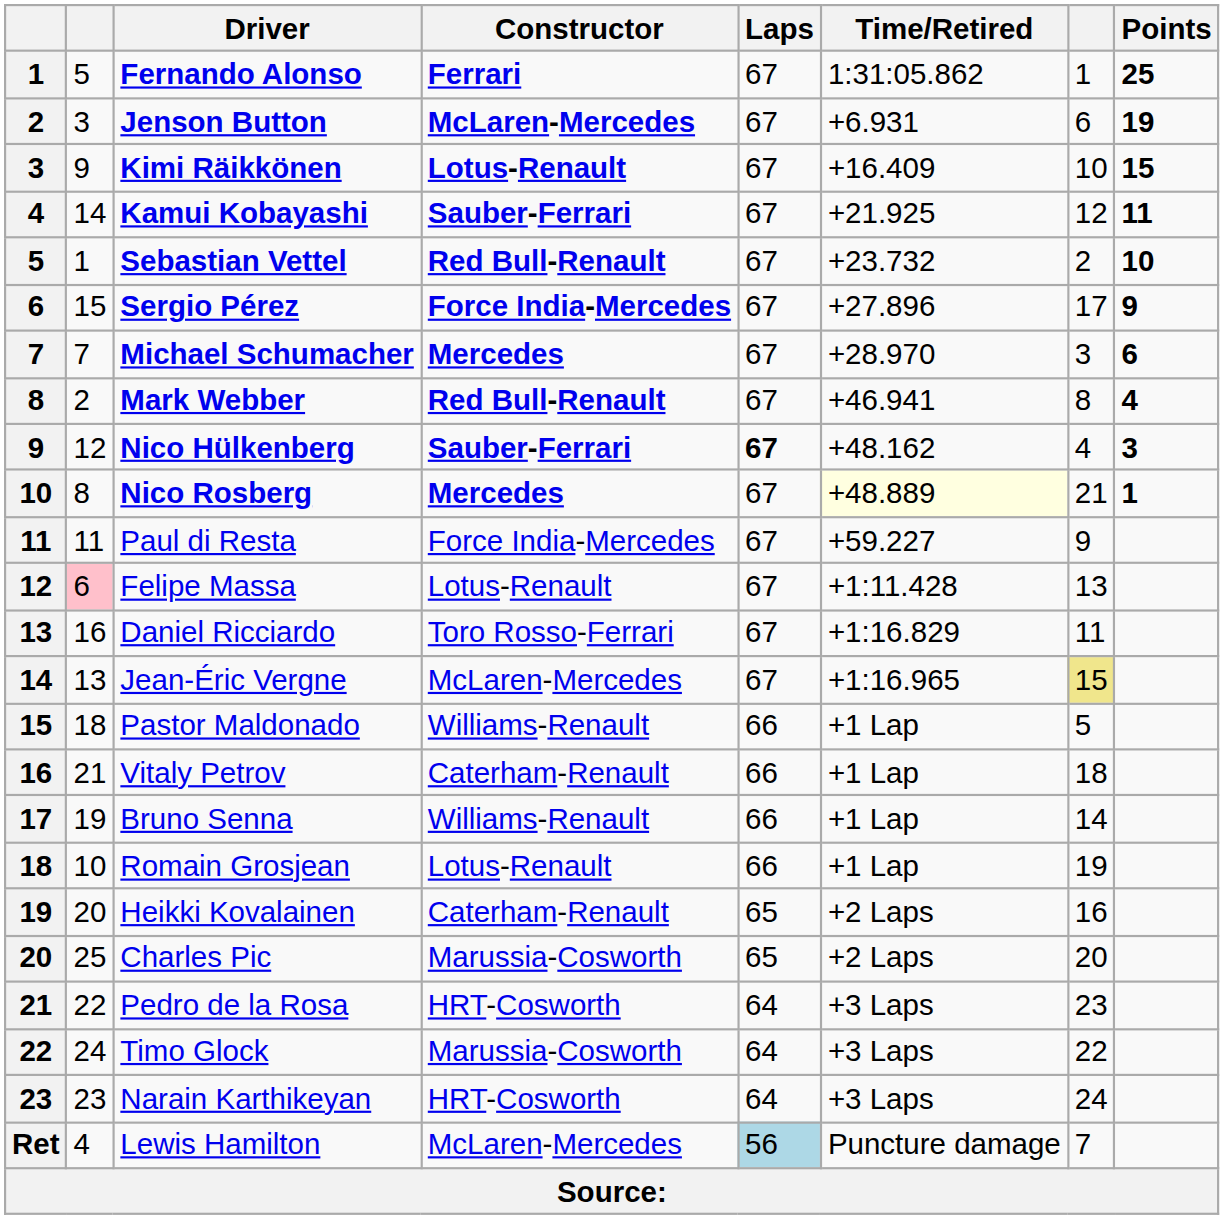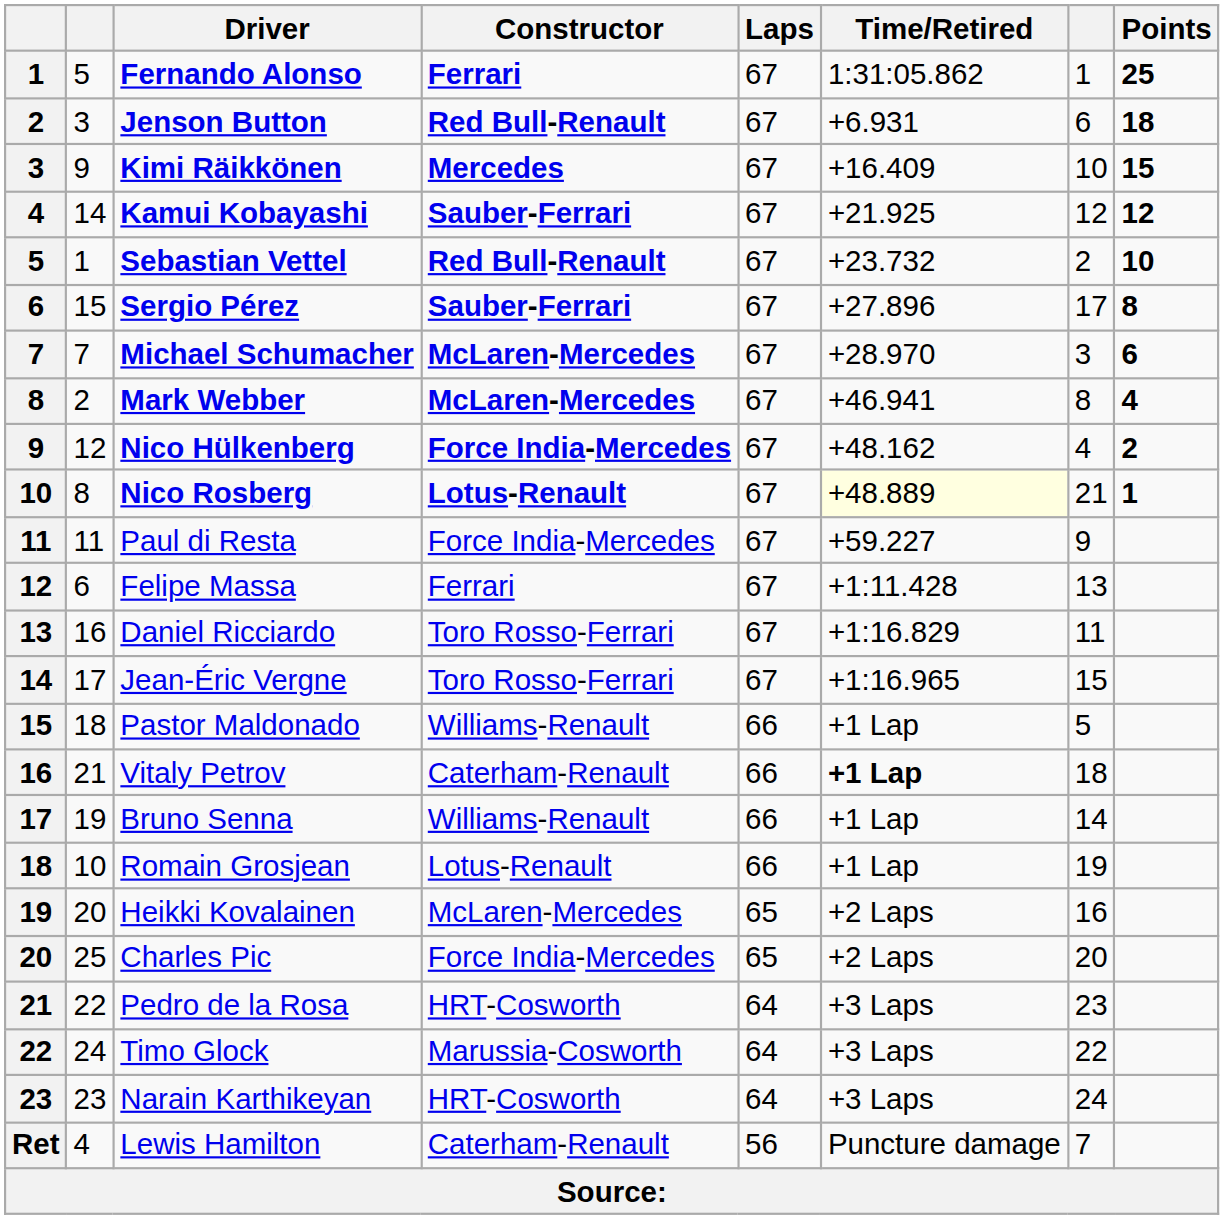Jenson Button | Constructor: McLaren-Mercedes -> Red Bull-Renault
Jenson Button | Points: 19 -> 18
Kimi Räikkönen | Constructor: Lotus-Renault -> Mercedes
Kamui Kobayashi | Points: 11 -> 12
Sergio Pérez | Constructor: Force India-Mercedes -> Sauber-Ferrari
Sergio Pérez | Points: 9 -> 8
Michael Schumacher | Constructor: Mercedes -> McLaren-Mercedes
Mark Webber | Constructor: Red Bull-Renault -> McLaren-Mercedes
Nico Hülkenberg | Constructor: Sauber-Ferrari -> Force India-Mercedes
Nico Hülkenberg | Laps: bold -> normal
Nico Hülkenberg | Points: 3 -> 2
Nico Rosberg | Constructor: Mercedes -> Lotus-Renault
Felipe Massa | column 2: pink background -> no background
Felipe Massa | Constructor: Lotus-Renault -> Ferrari
Jean-Éric Vergne | column 2: 13 -> 17
Jean-Éric Vergne | Constructor: McLaren-Mercedes -> Toro Rosso-Ferrari
Jean-Éric Vergne | column 7: khaki background -> no background
Vitaly Petrov | Time/Retired: normal -> bold
Heikki Kovalainen | Constructor: Caterham-Renault -> McLaren-Mercedes
Charles Pic | Constructor: Marussia-Cosworth -> Force India-Mercedes
Lewis Hamilton | Constructor: McLaren-Mercedes -> Caterham-Renault
Lewis Hamilton | Laps: lightblue background -> no background
